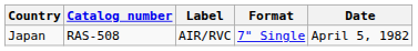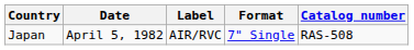columns swapped: Date <-> Catalog number
